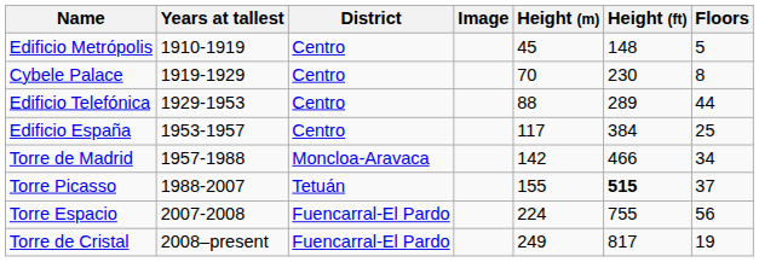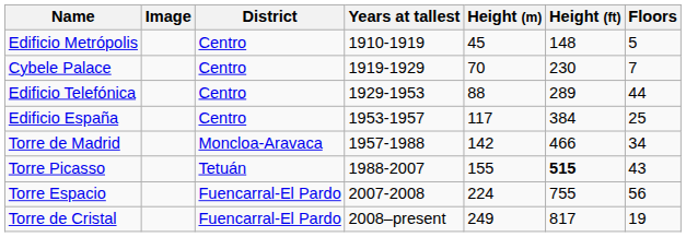columns swapped: Image <-> Years at tallest
Cybele Palace | Floors: 8 -> 7
Torre Picasso | Floors: 37 -> 43
